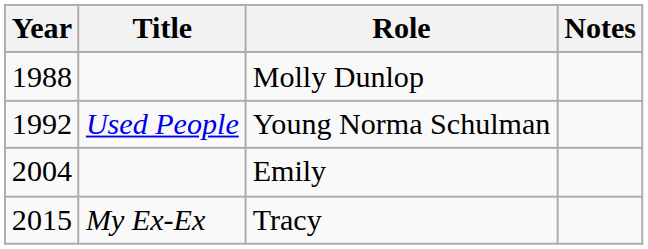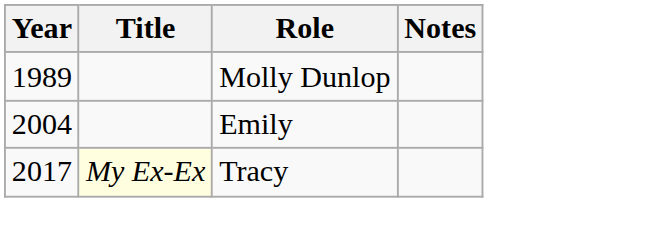Molly Dunlop | Year: 1988 -> 1989
- row: 1992 | Used People | Young Norma Schulman
Tracy | Year: 2015 -> 2017
Tracy | Title: no background -> lightyellow background
